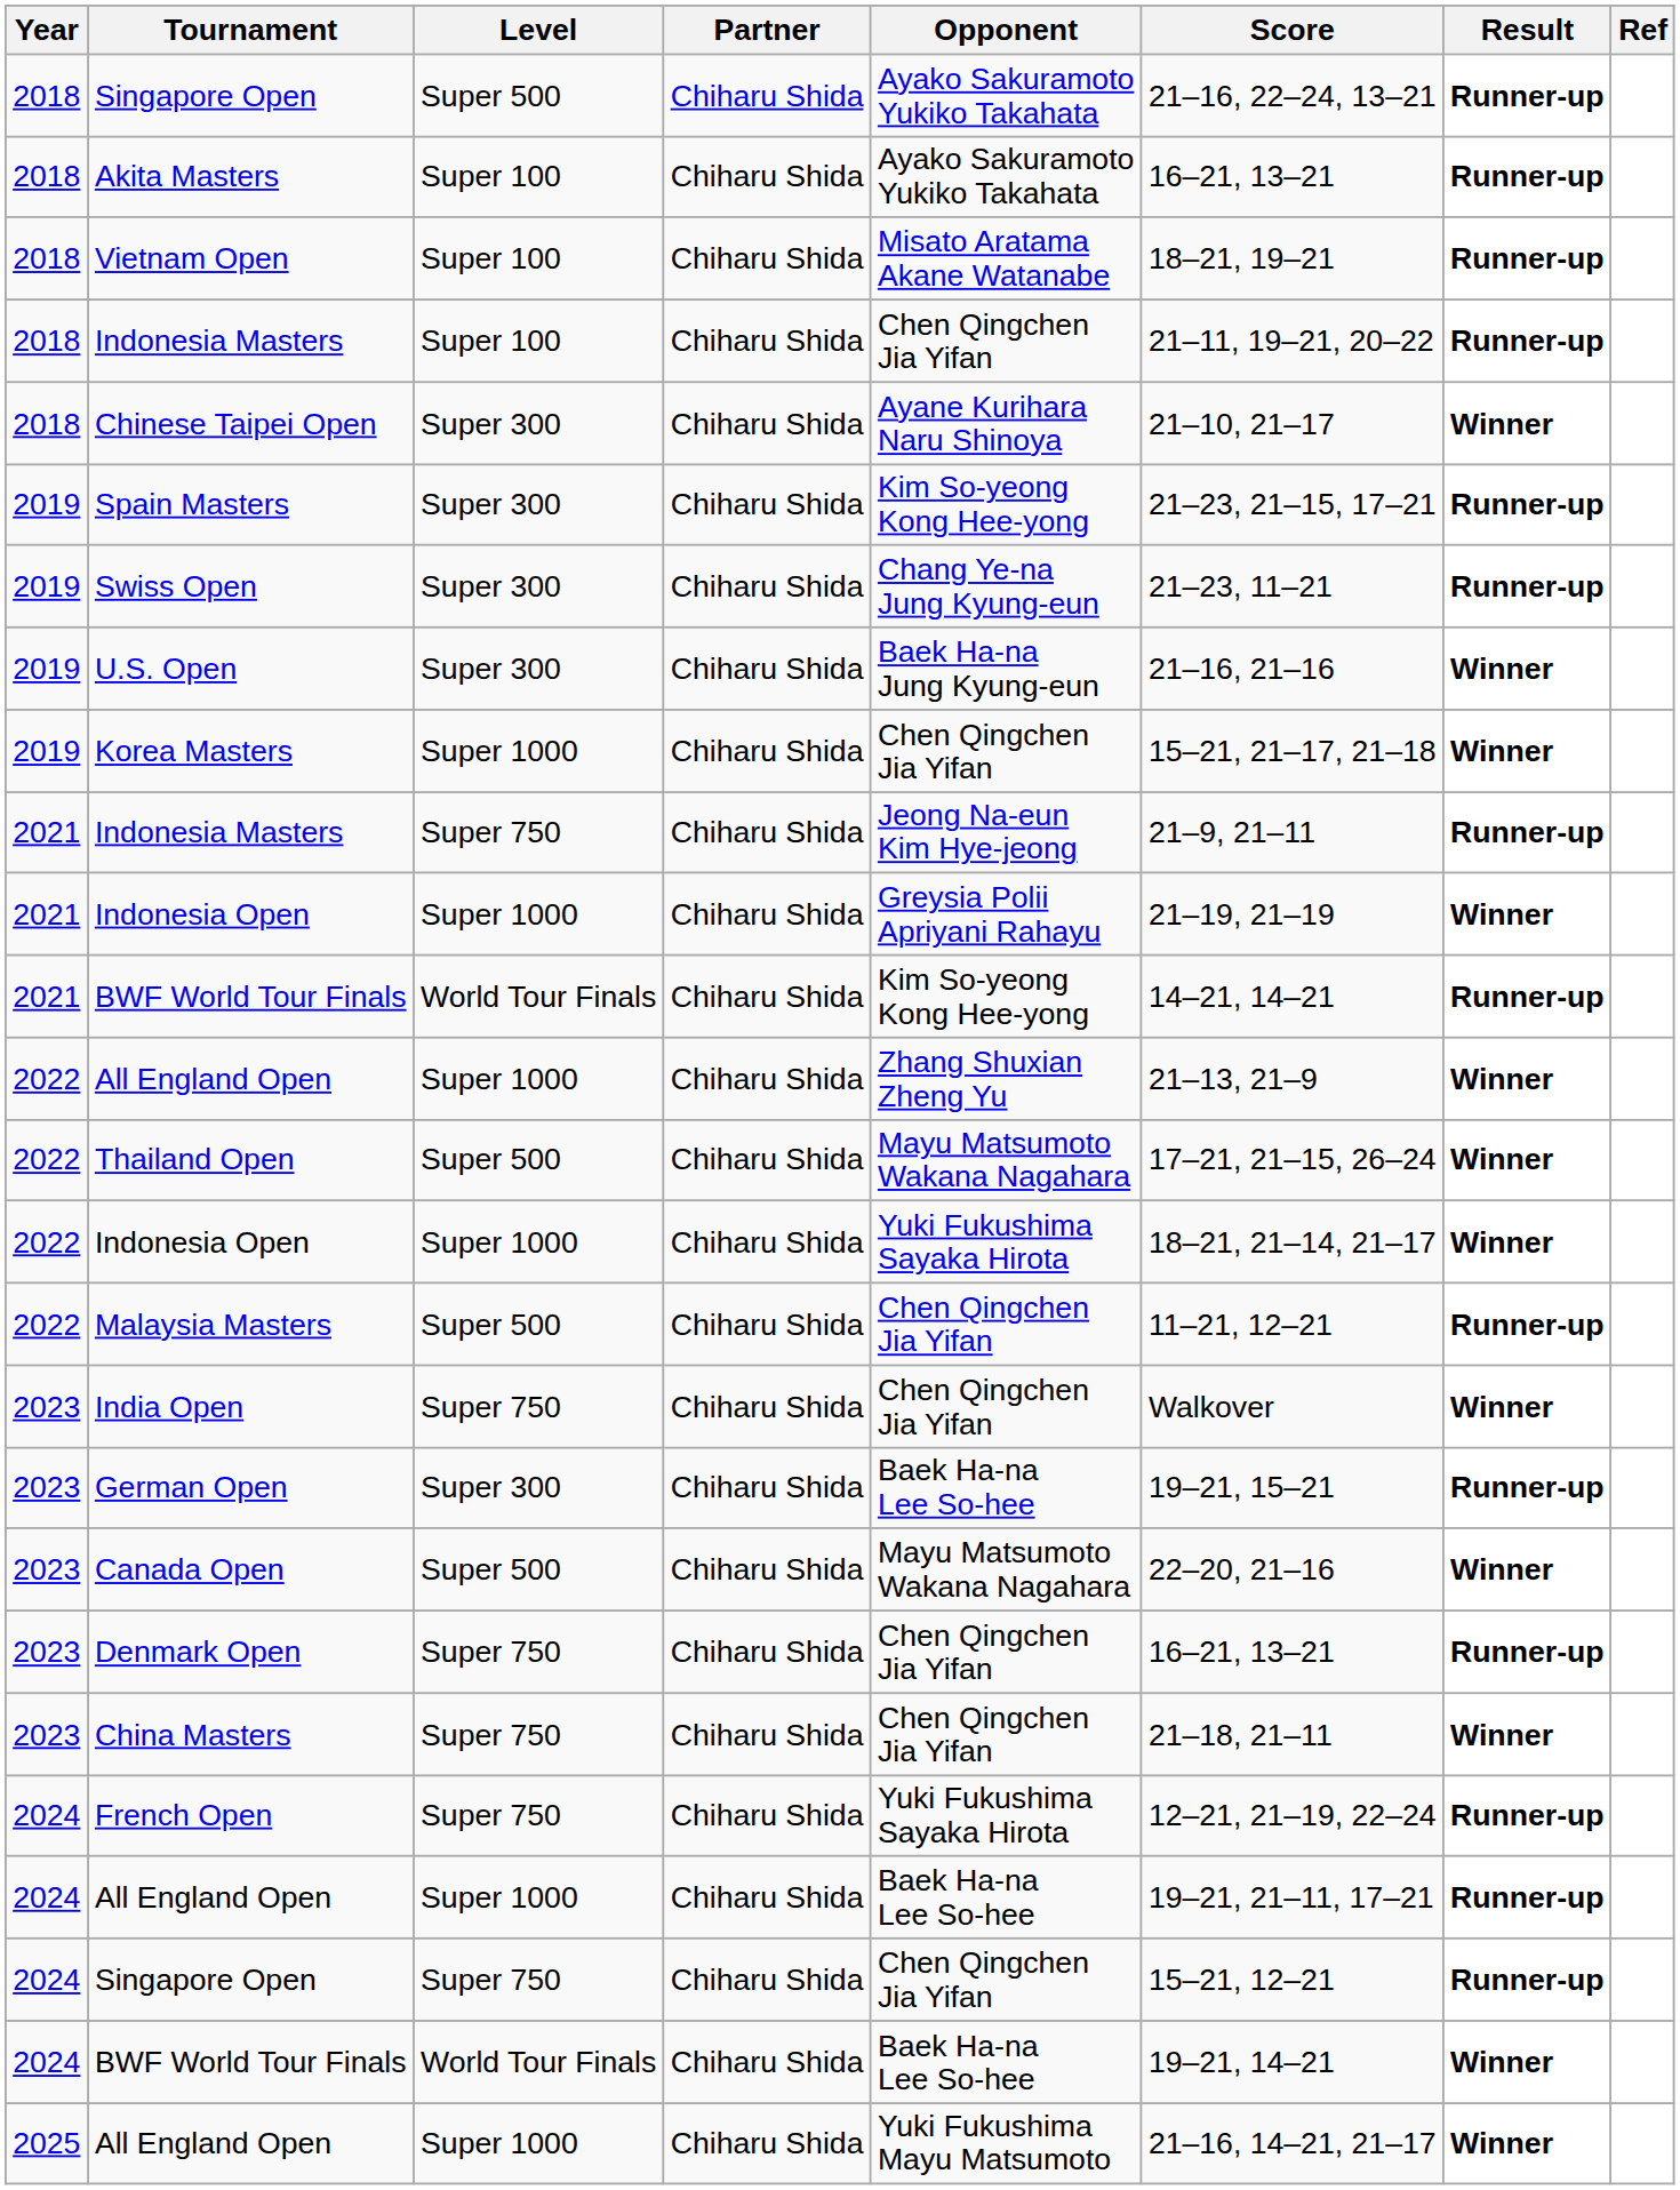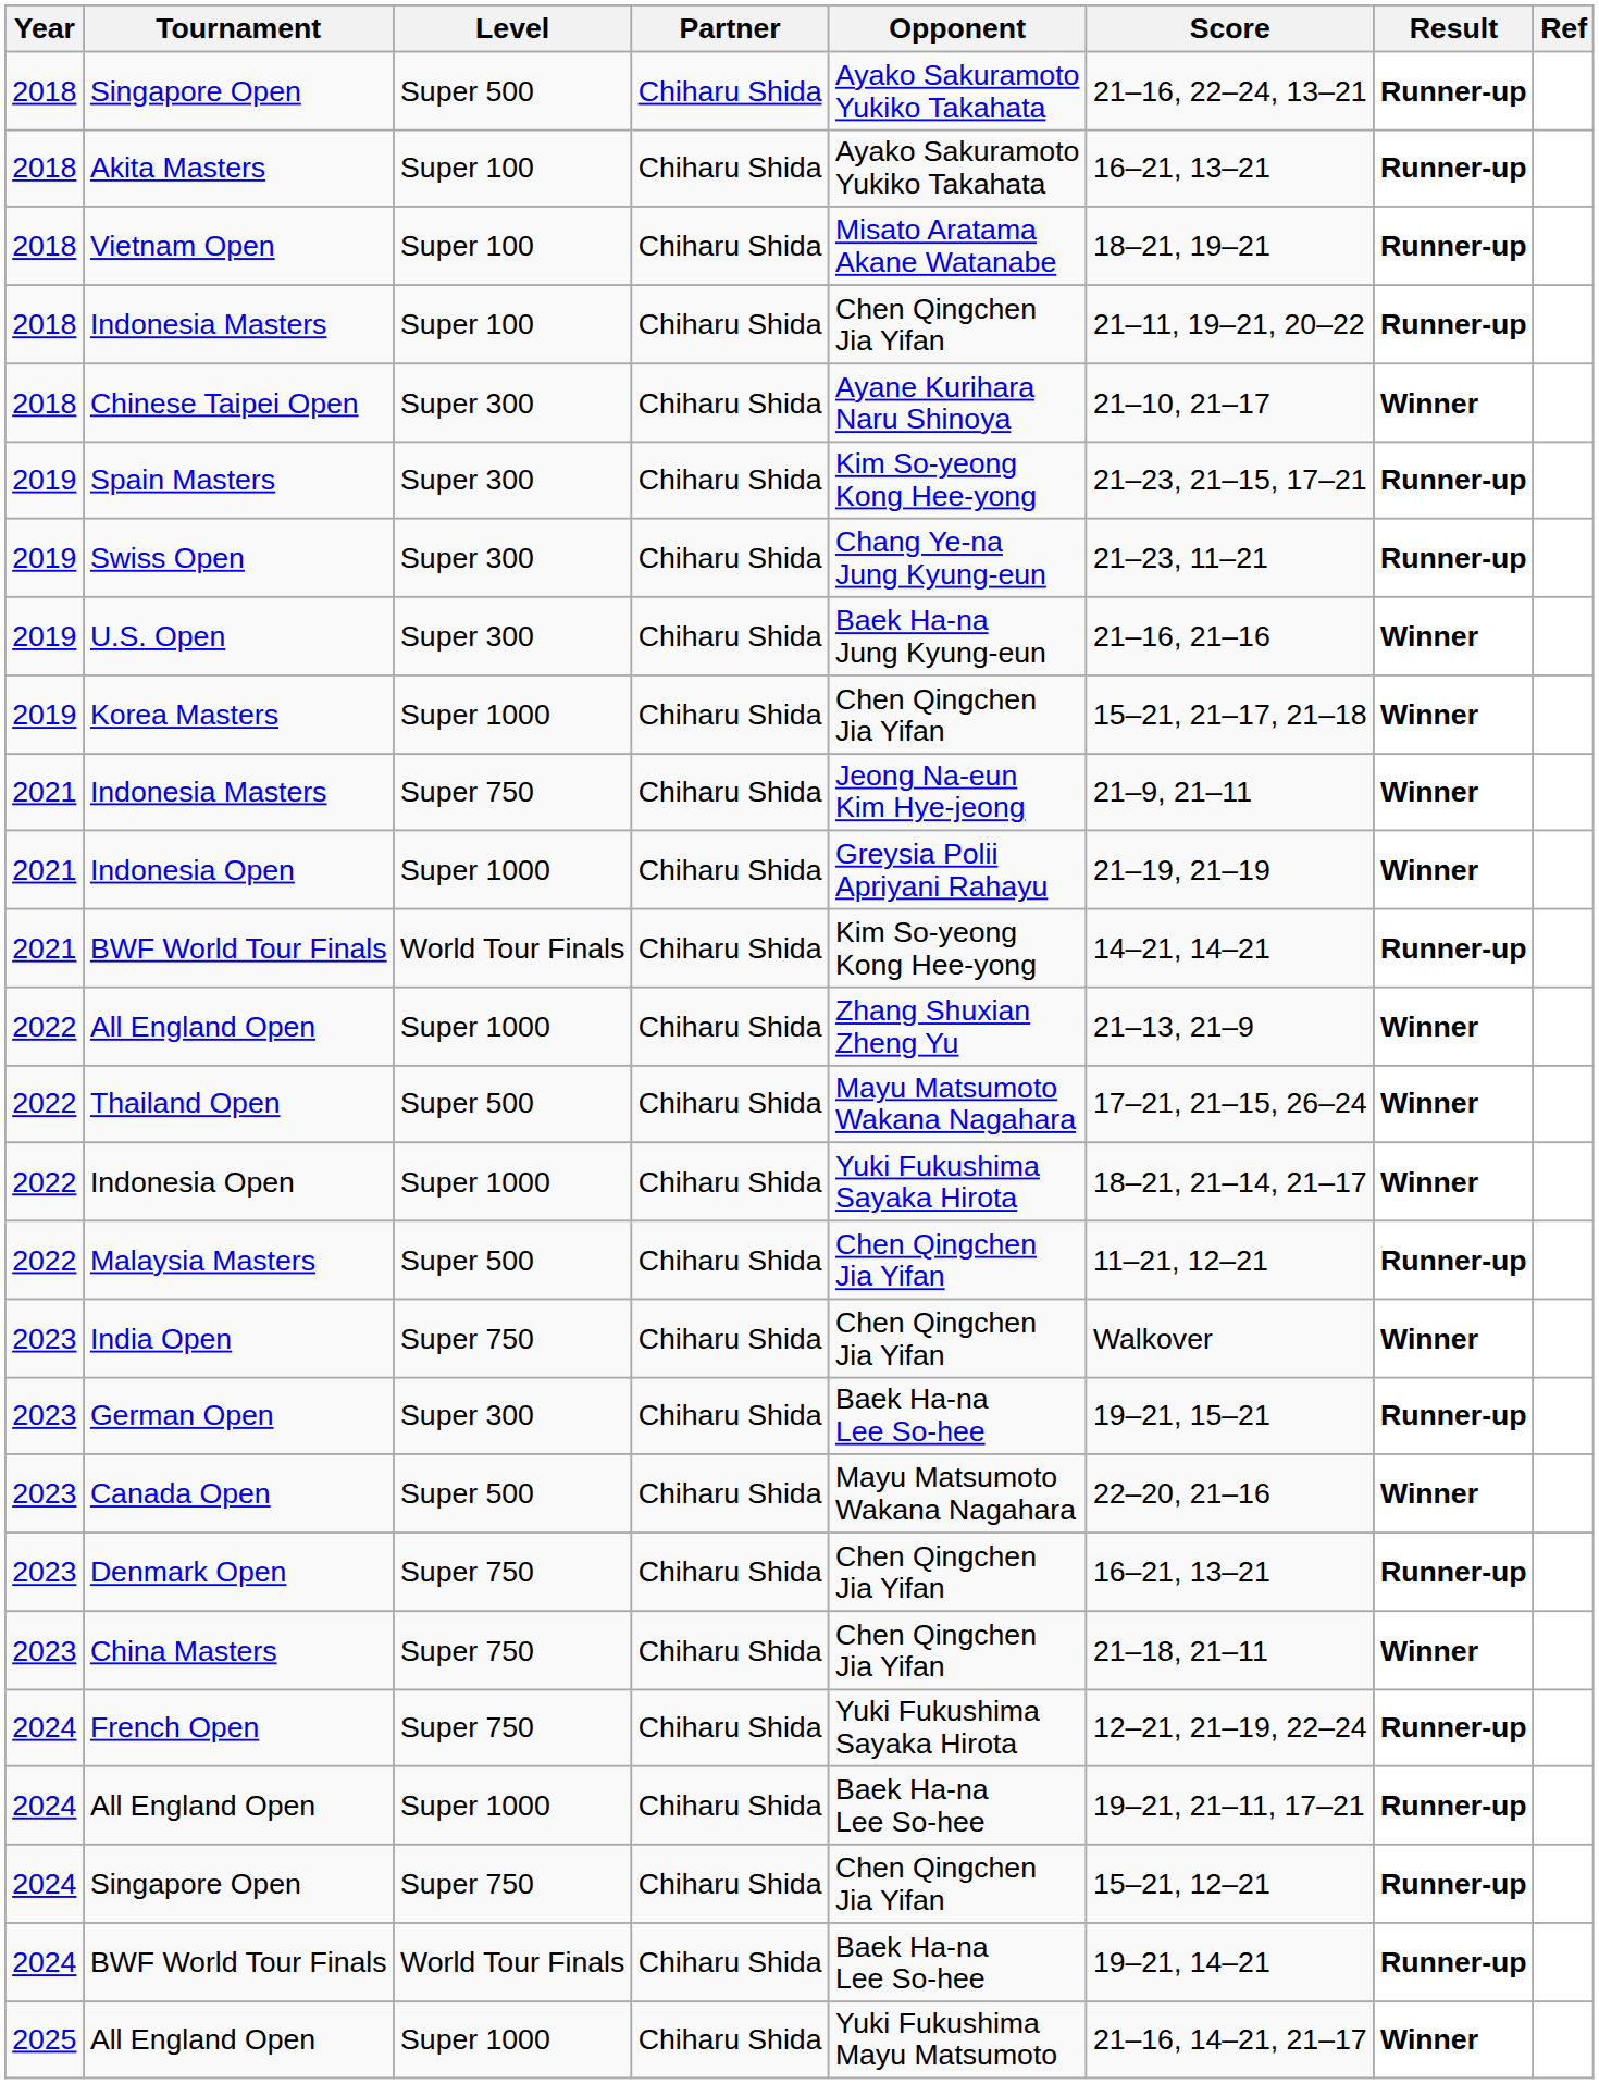2021 / Indonesia Masters | Result: Runner-up -> Winner
2024 / BWF World Tour Finals | Result: Winner -> Runner-up
